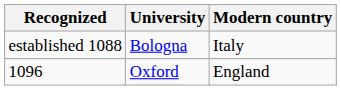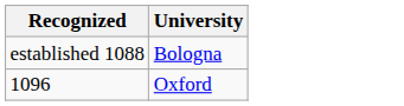- column: Modern country | Italy | England
